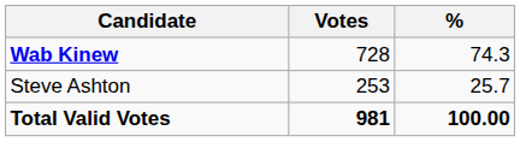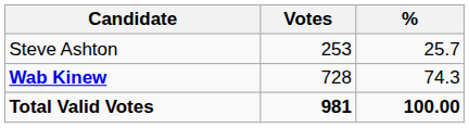rows swapped: Wab Kinew <-> Steve Ashton
